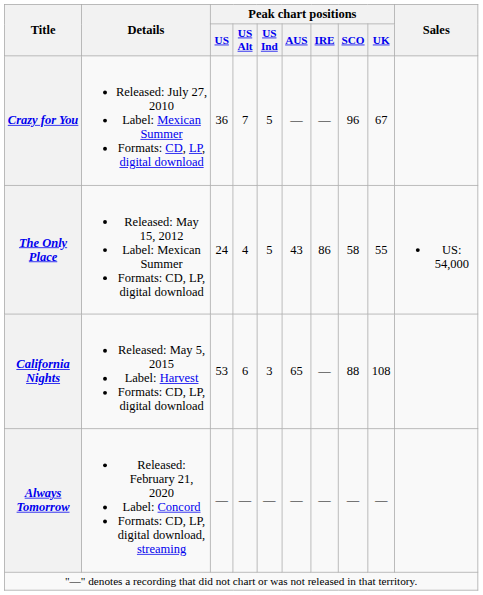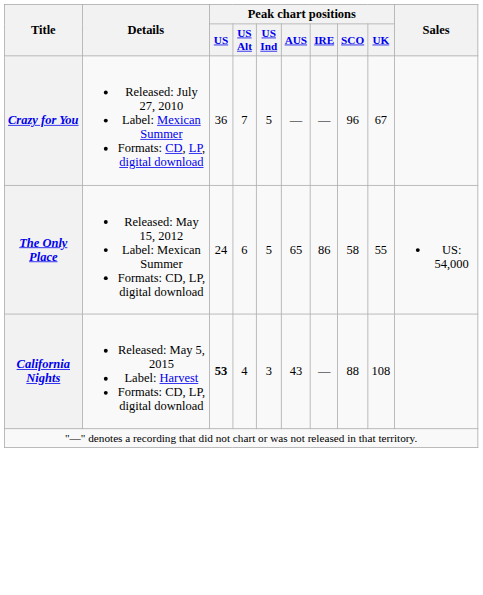The Only Place | Peak chart positions / US Alt: 4 -> 6
The Only Place | Peak chart positions / AUS: 43 -> 65
California Nights | Peak chart positions / US: normal -> bold
California Nights | Peak chart positions / US Alt: 6 -> 4
California Nights | Peak chart positions / AUS: 65 -> 43
- row: Always Tomorrow | Released: February 21, 2020 Label: Concord Formats: CD, LP, digital download, streaming | — | — | — | — | — | — | —
